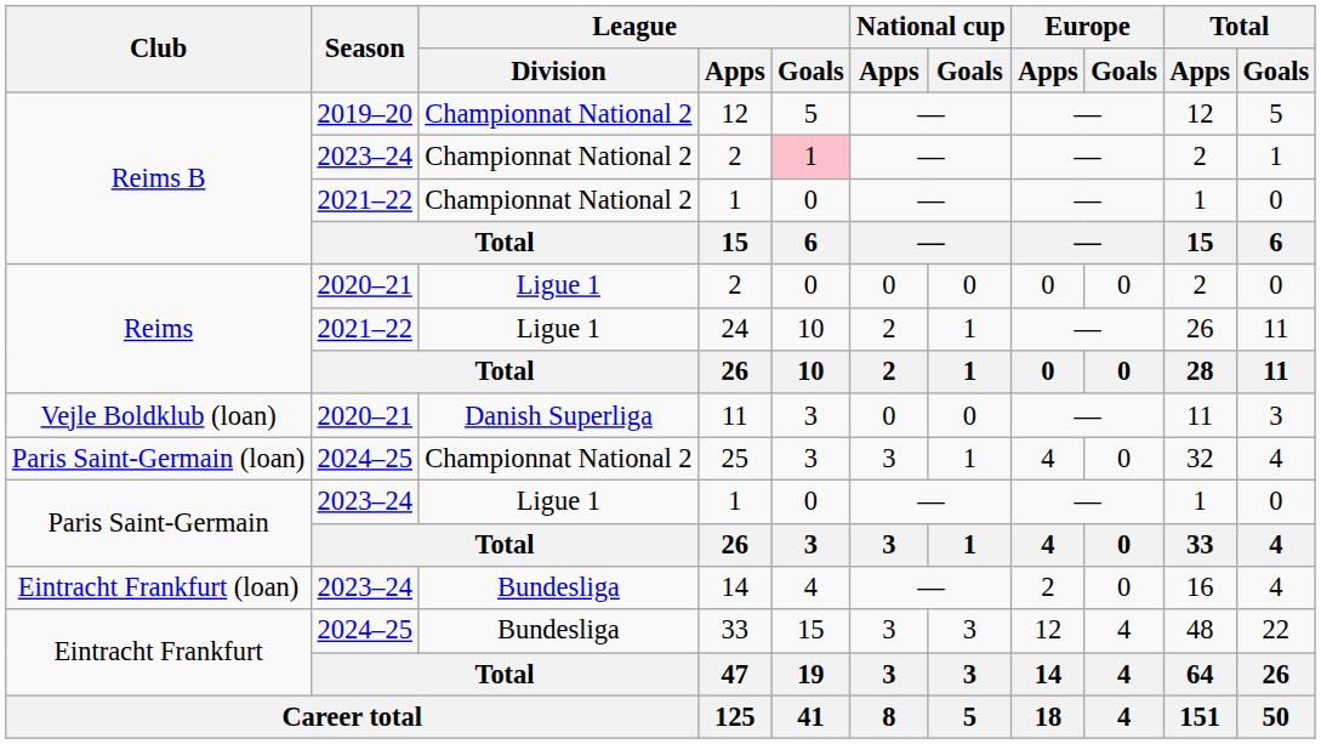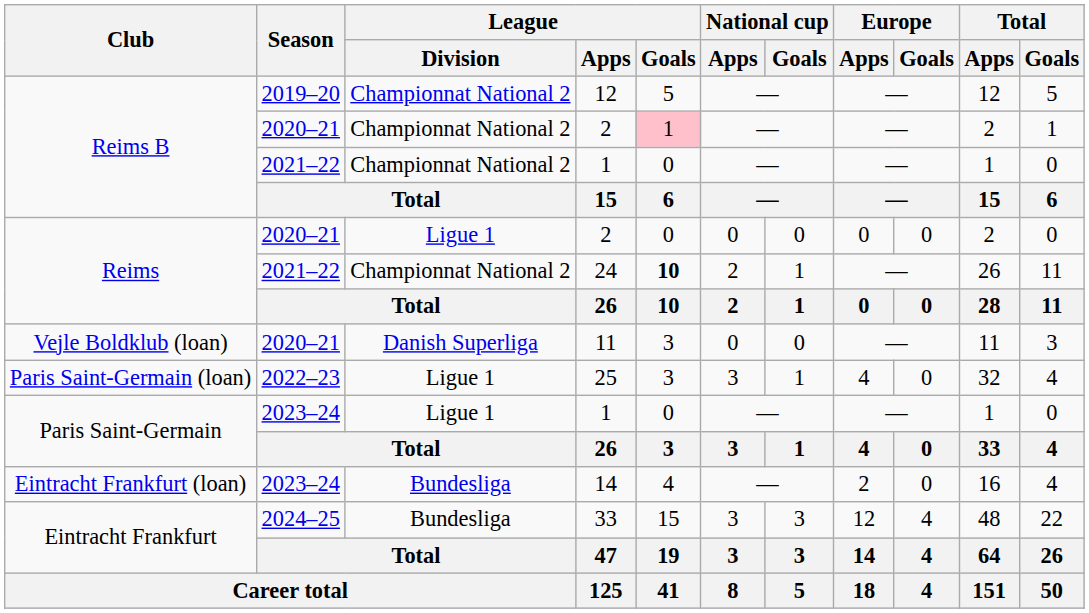Reims B / 2 | Season: 2023–24 -> 2020–21
24 | League / Division: Ligue 1 -> Championnat National 2
24 | League / Goals: normal -> bold
25 | Season: 2024–25 -> 2022–23
25 | League / Division: Championnat National 2 -> Ligue 1
